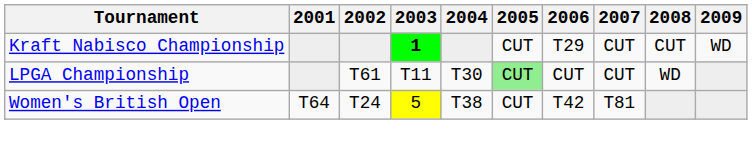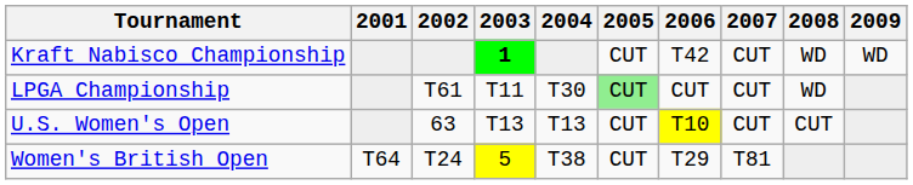Kraft Nabisco Championship | 2006: T29 -> T42
Kraft Nabisco Championship | 2008: CUT -> WD
+ row: U.S. Women's Open | 63 | T13 | T13 | CUT | T10 | CUT | CUT
Women's British Open | 2006: T42 -> T29
